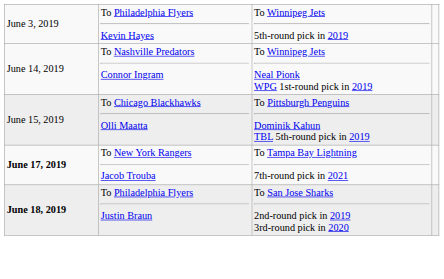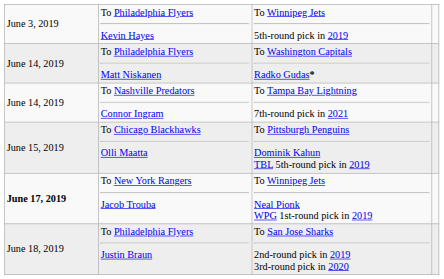+ row: June 14, 2019 | To Philadelphia Flyers Matt Niskanen | To Washington Capitals Radko Gudas*
To Nashville Predators Connor Ingram | column 3: To Winnipeg Jets Neal Pionk WPG 1st-round pick in 2019 -> To Tampa Bay Lightning 7th-round pick in 2021
To New York Rangers Jacob Trouba | column 3: To Tampa Bay Lightning 7th-round pick in 2021 -> To Winnipeg Jets Neal Pionk WPG 1st-round pick in 2019
To Philadelphia Flyers Justin Braun | column 1: bold -> normal
